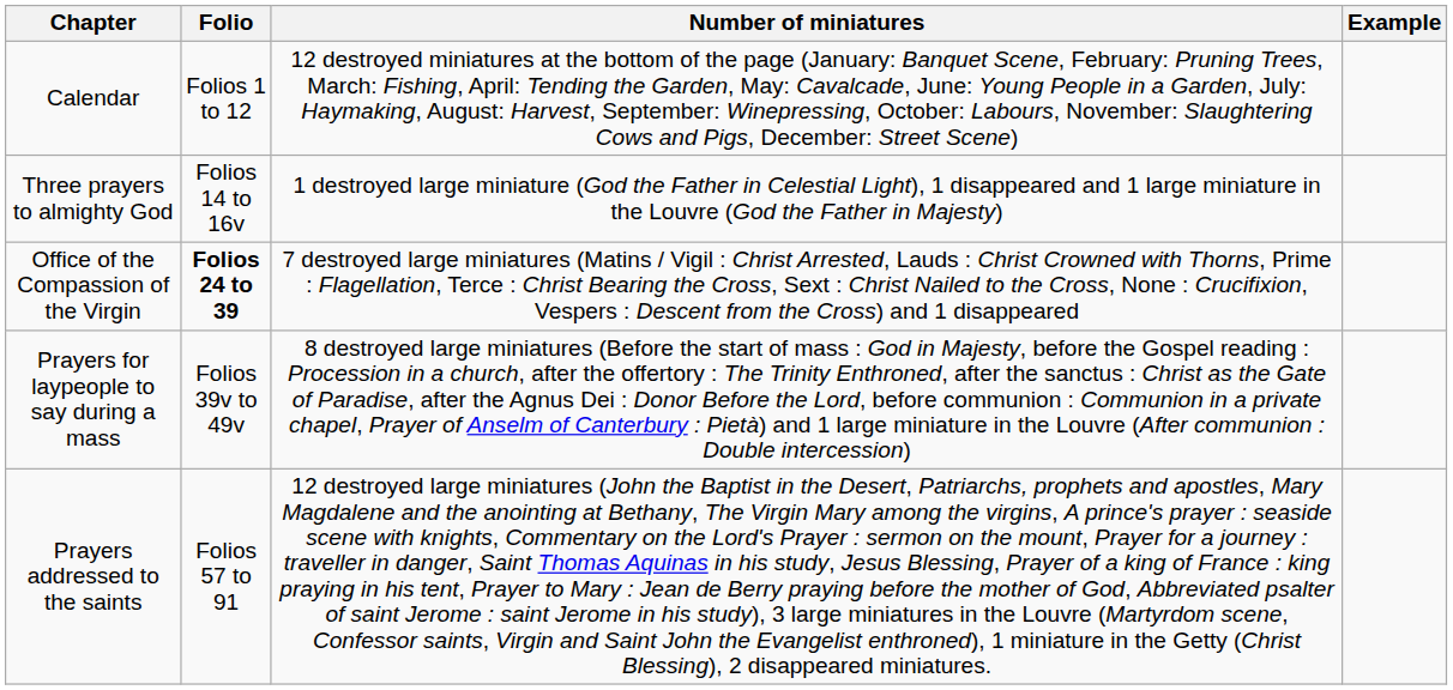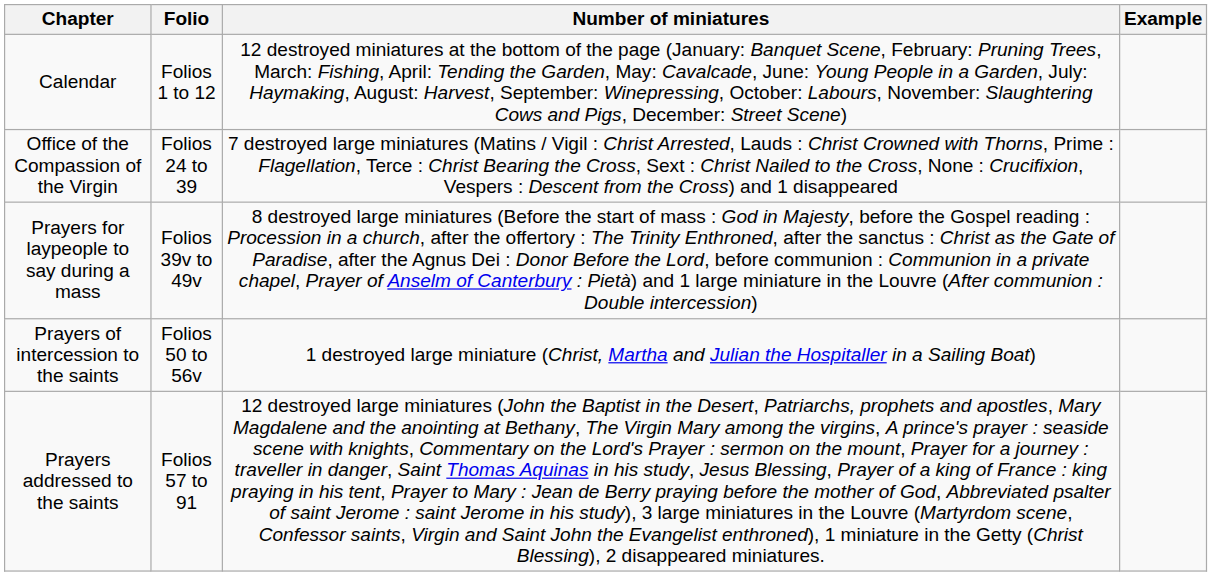- row: Three prayers to almighty God | Folios 14 to 16v | 1 destroyed large miniature (God the Father in Celestial Light), 1 disappeared and 1 large miniature in the Louvre (God the Father in Majesty)
Office of the Compassion of the Virgin | Folio: bold -> normal
+ row: Prayers of intercession to the saints | Folios 50 to 56v | 1 destroyed large miniature (Christ, Martha and Julian the Hospitaller in a Sailing Boat)
